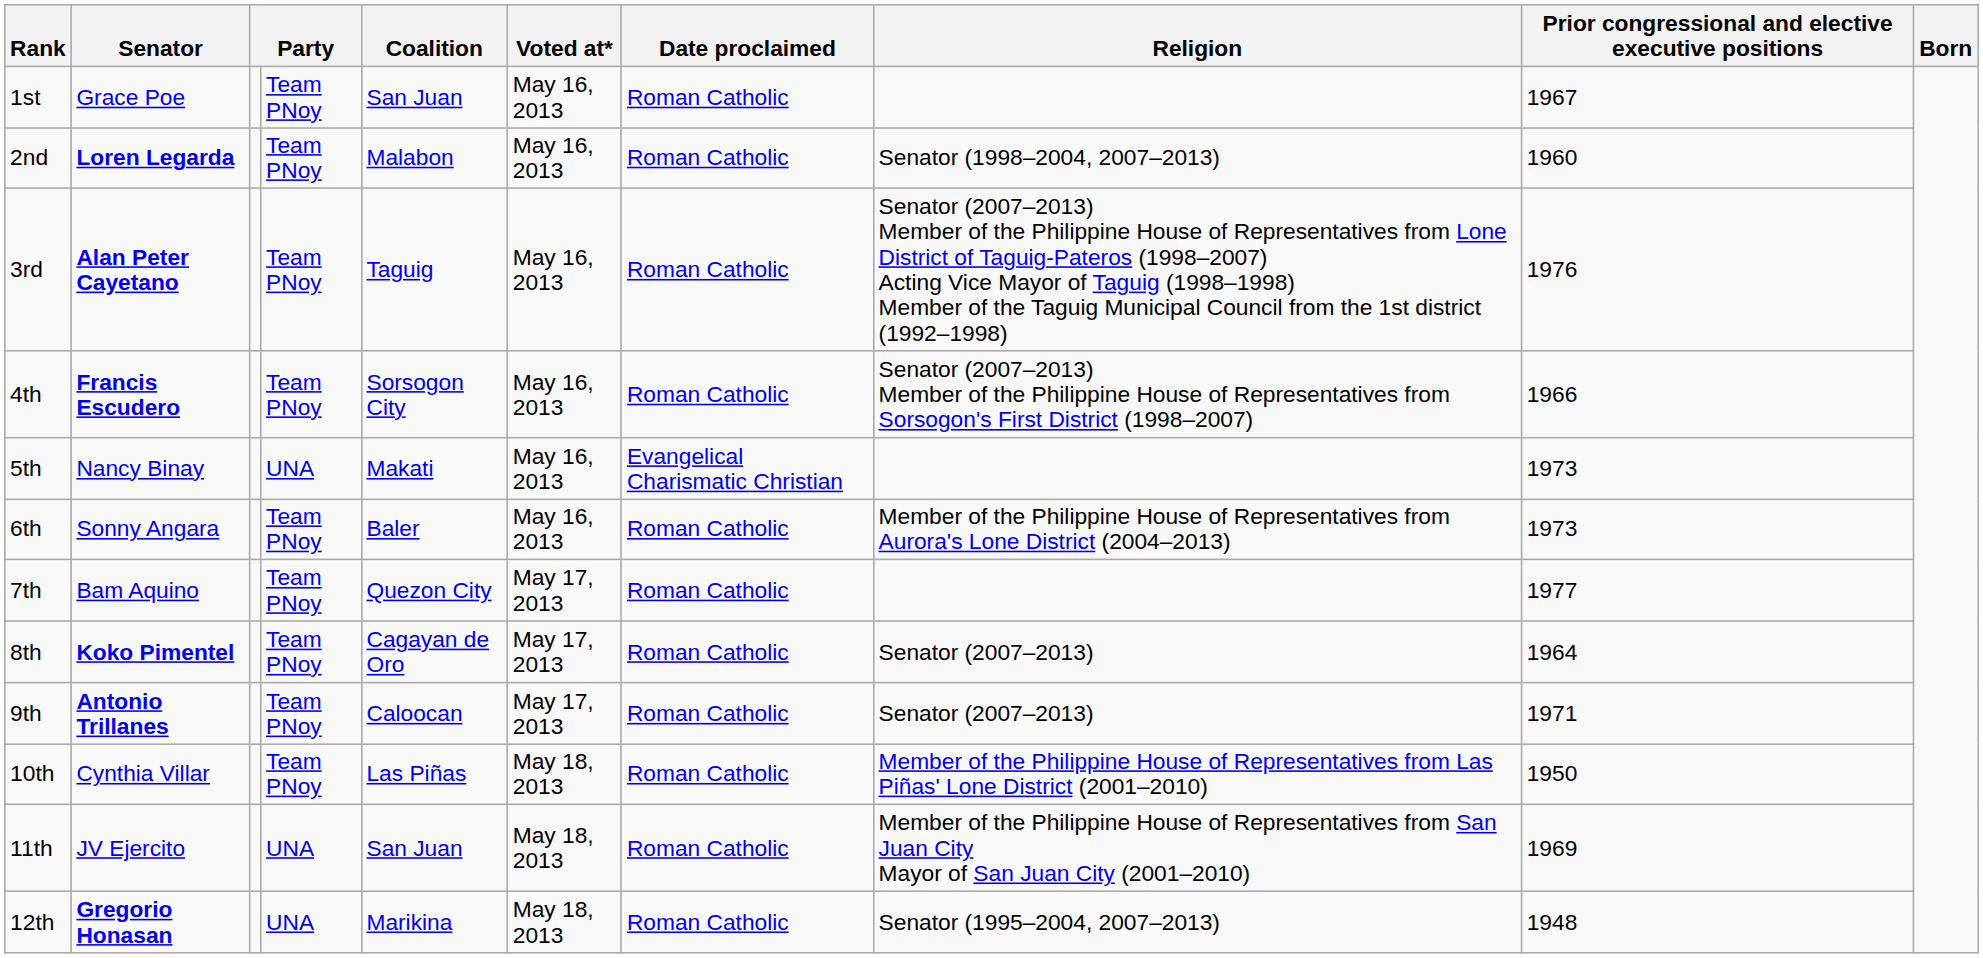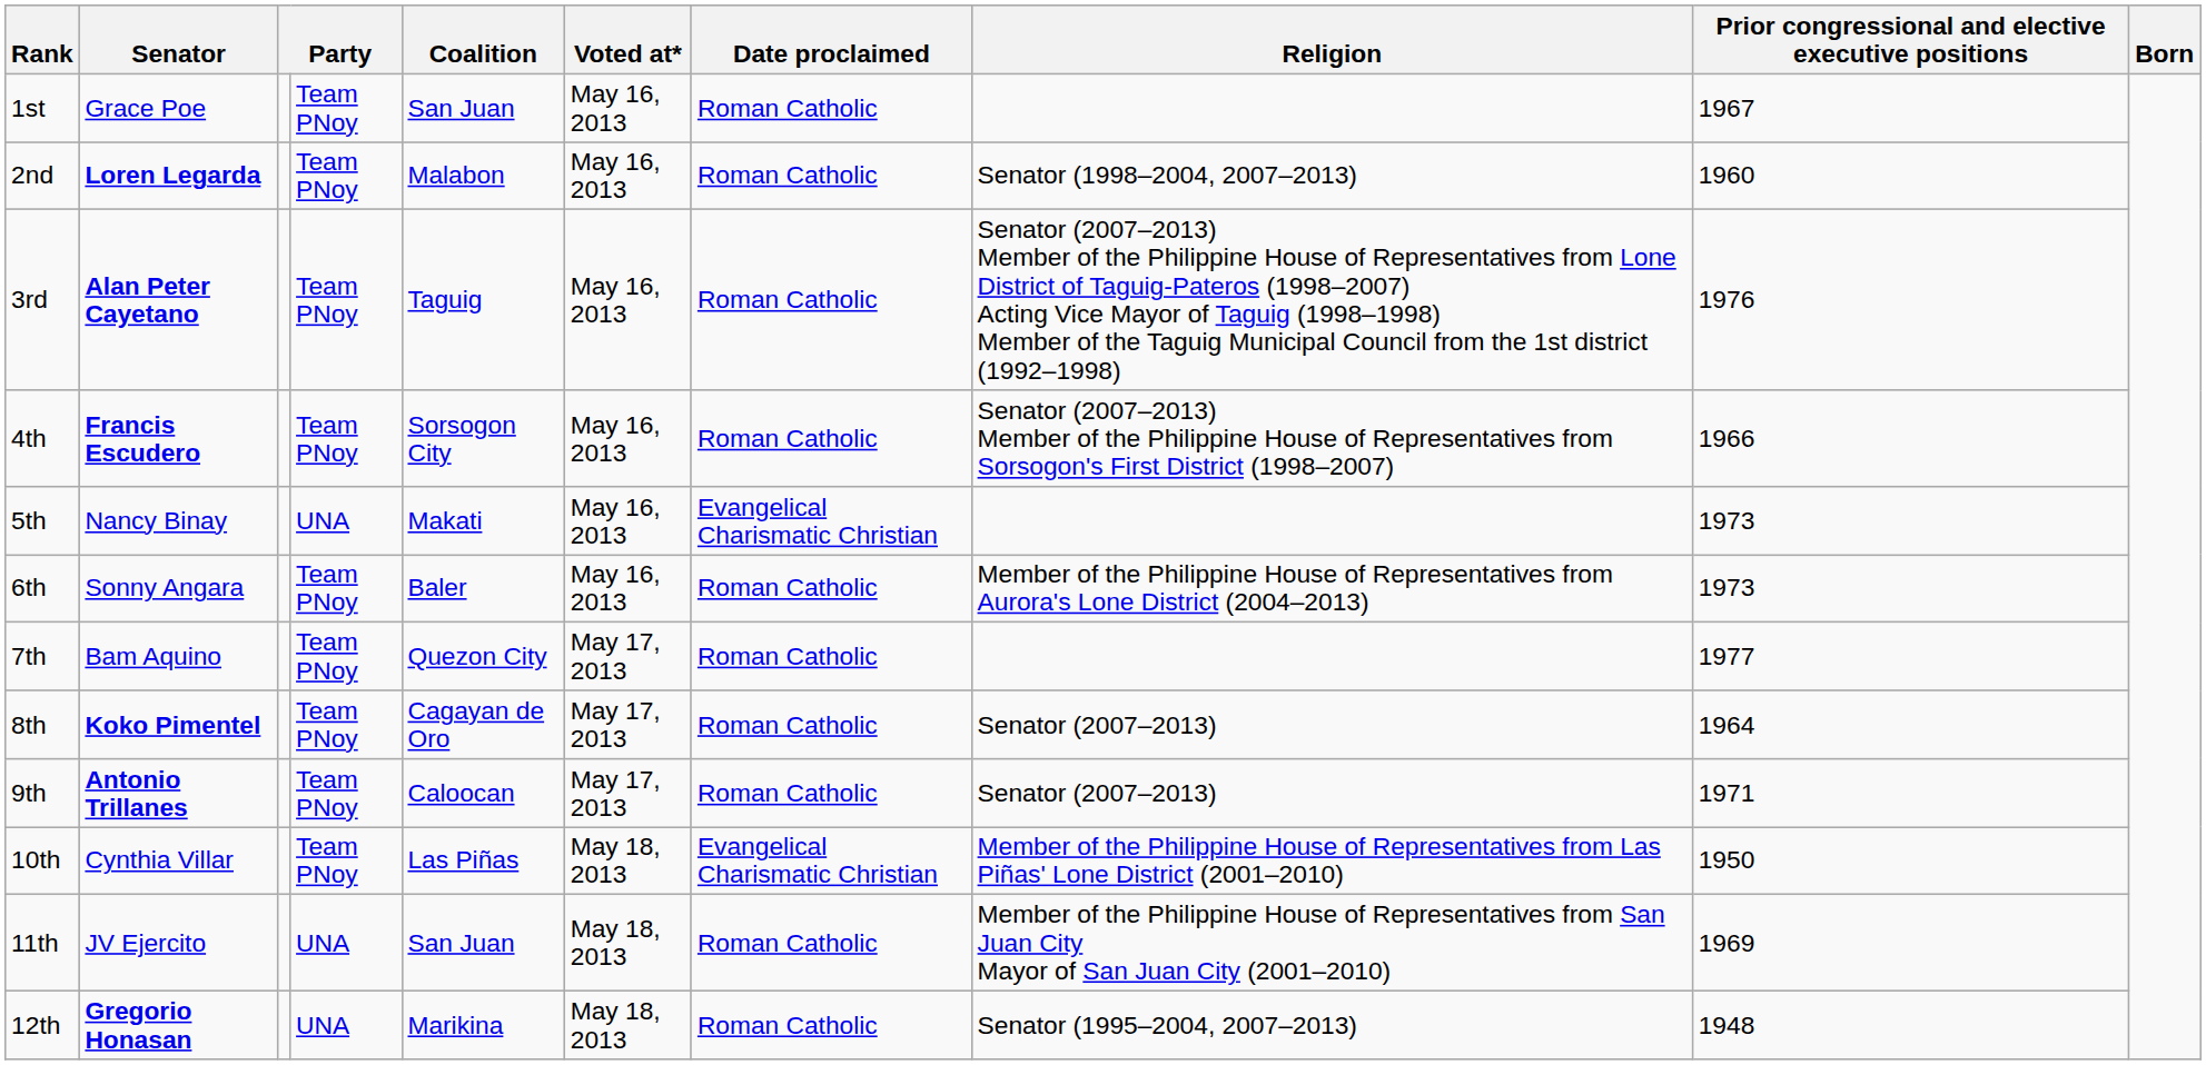10th | Date proclaimed: Roman Catholic -> Evangelical Charismatic Christian
